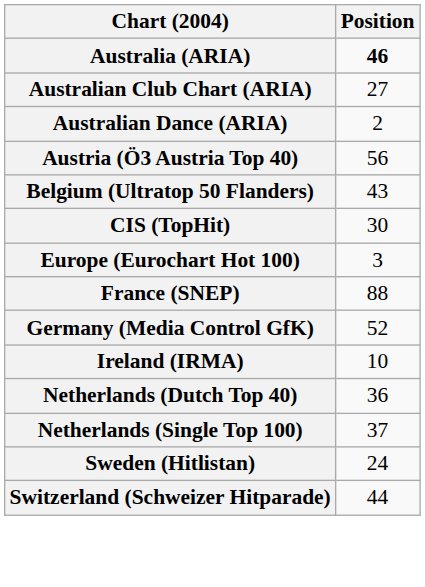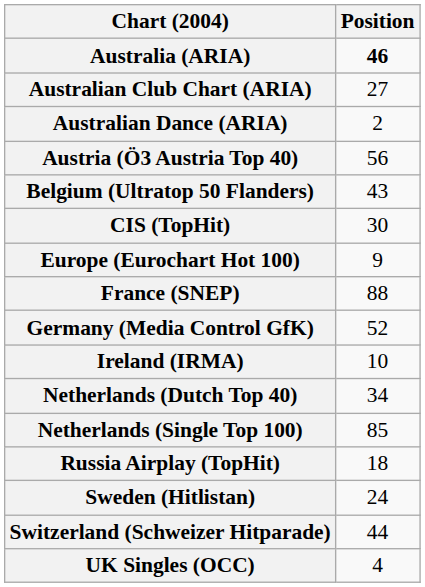Europe (Eurochart Hot 100) | Position: 3 -> 9
Netherlands (Dutch Top 40) | Position: 36 -> 34
Netherlands (Single Top 100) | Position: 37 -> 85
+ row: Russia Airplay (TopHit) | 18
+ row: UK Singles (OCC) | 4
